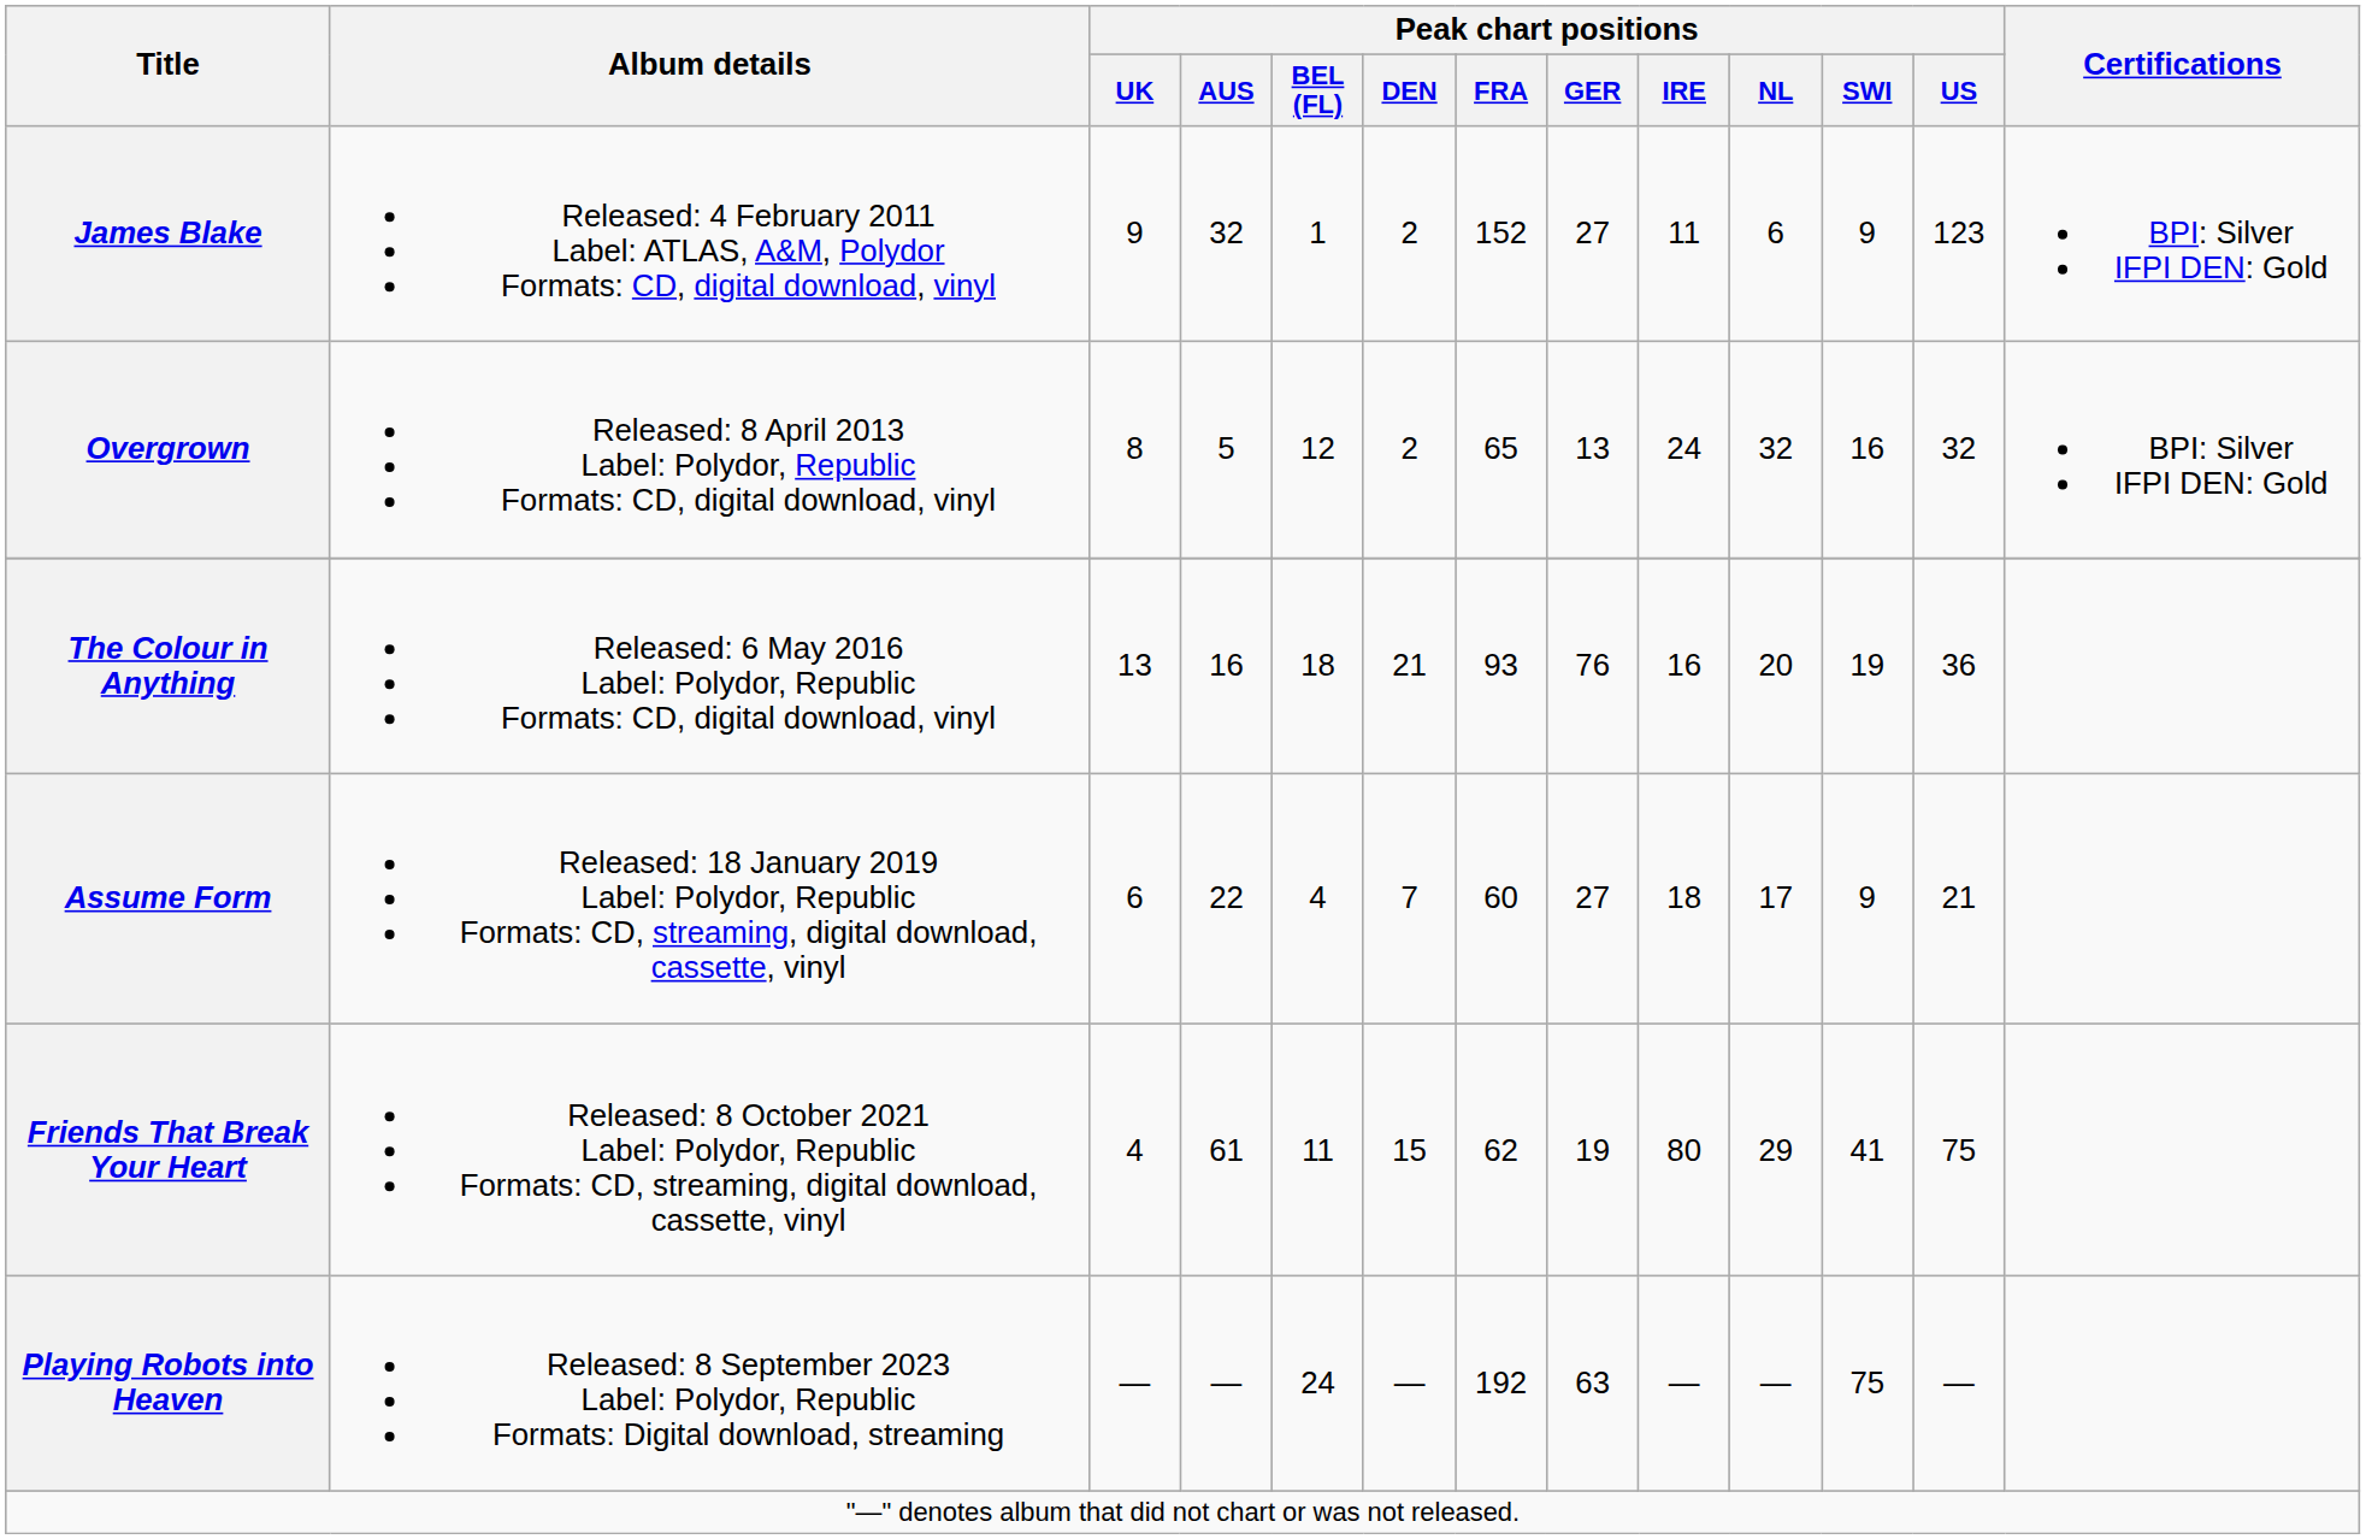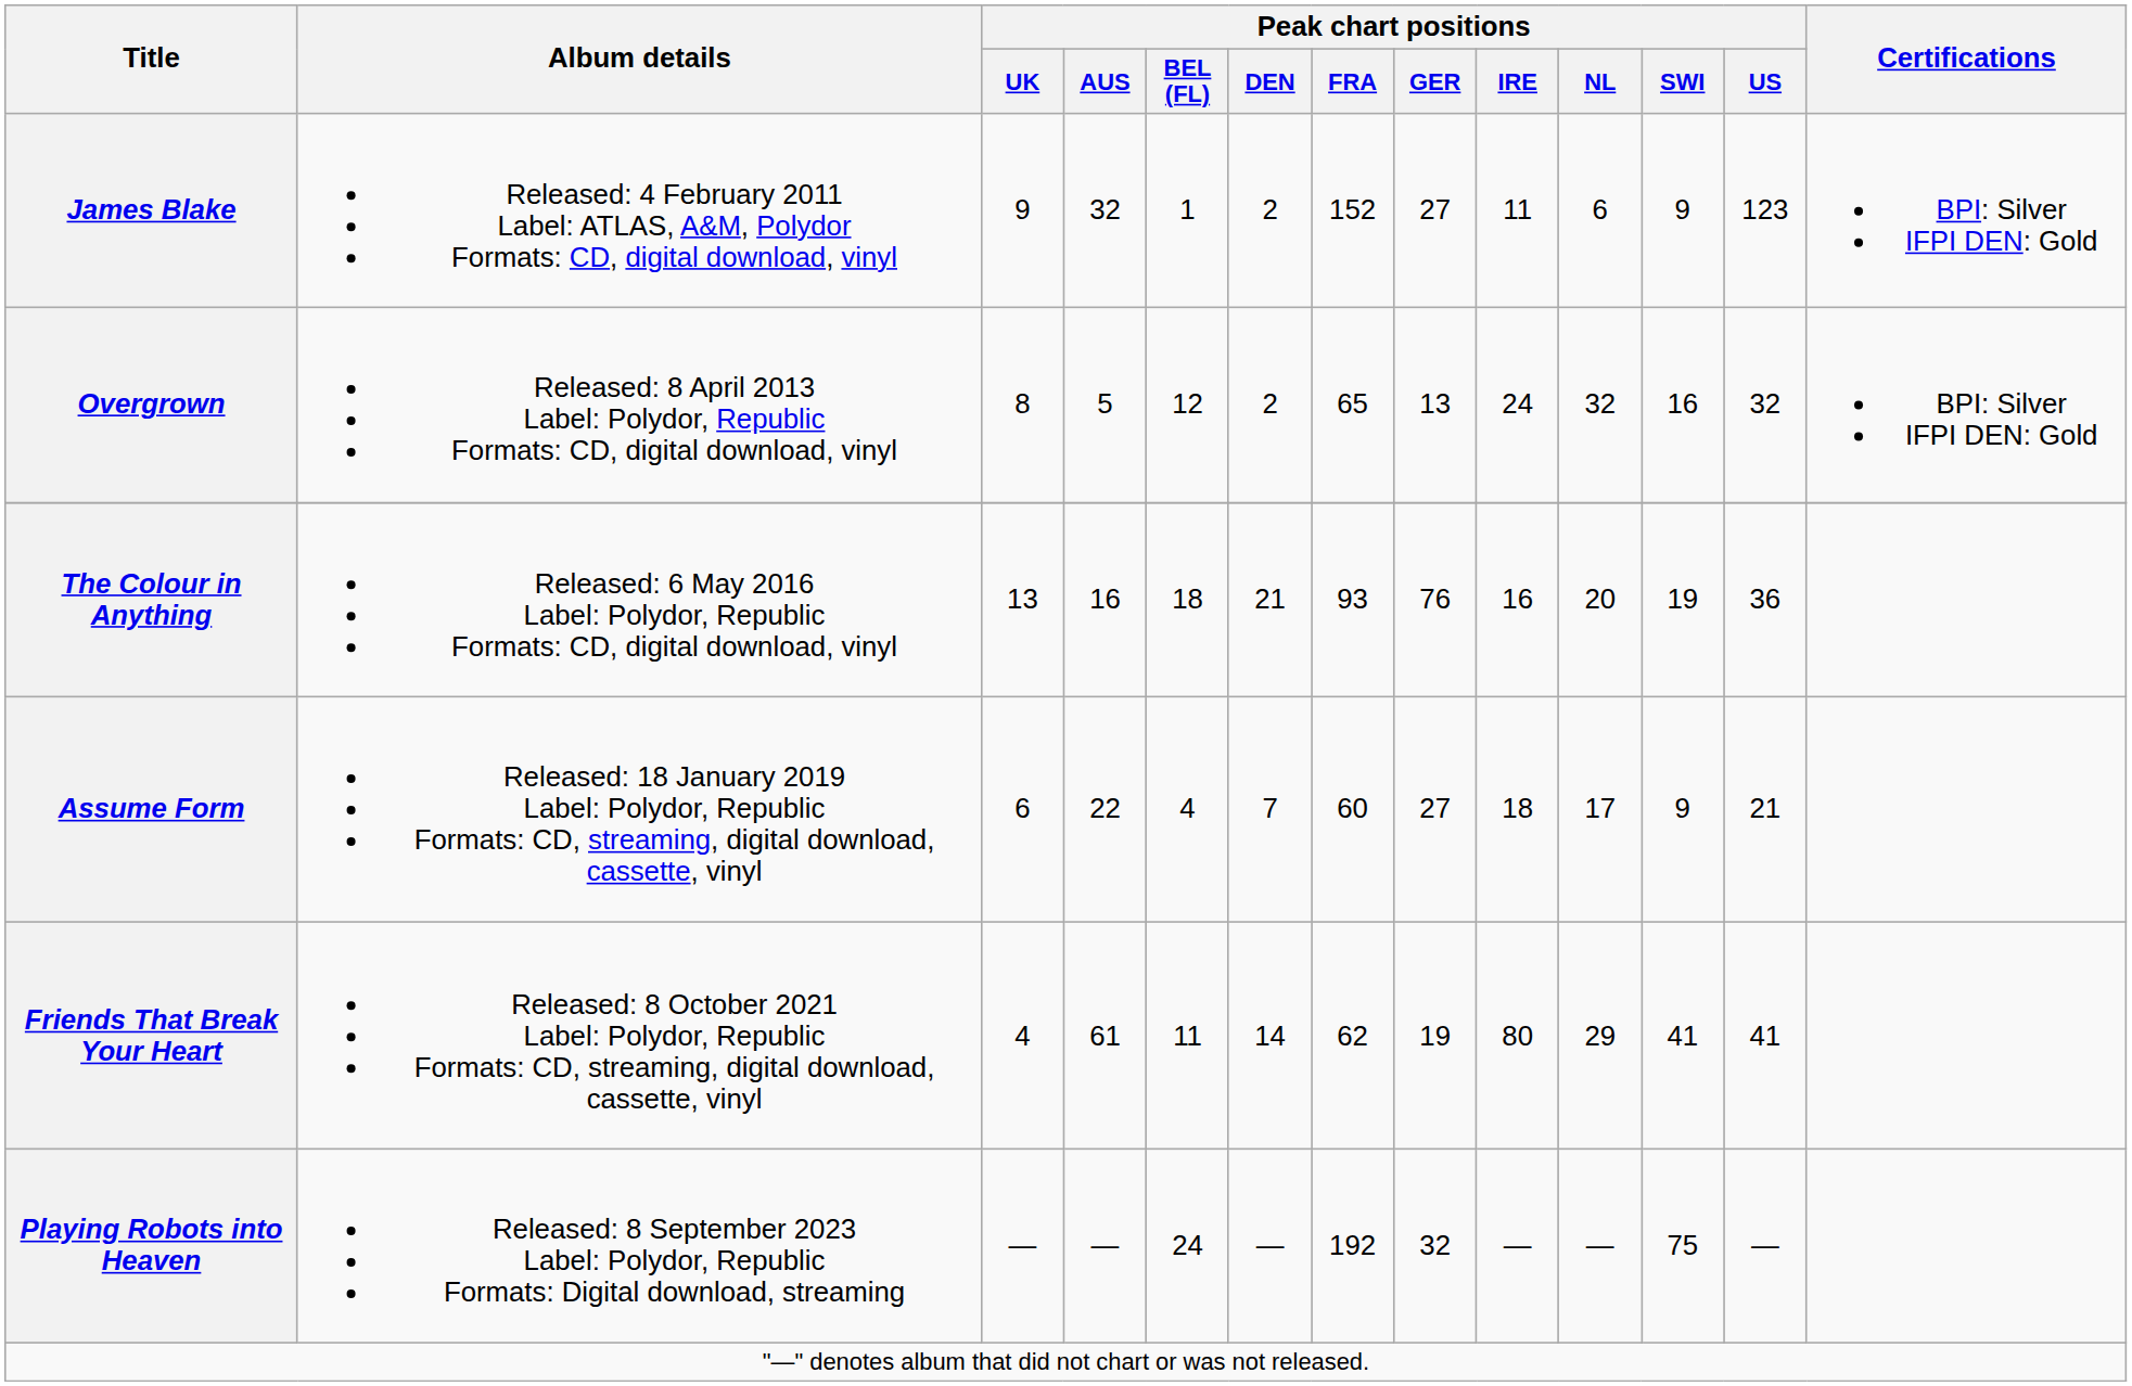Friends That Break Your Heart | Peak chart positions / DEN: 15 -> 14
Friends That Break Your Heart | Peak chart positions / US: 75 -> 41
Playing Robots into Heaven | Peak chart positions / GER: 63 -> 32
